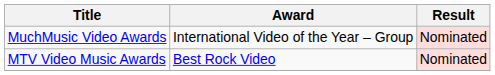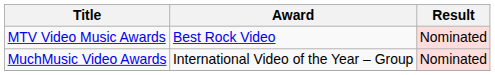rows swapped: MuchMusic Video Awards <-> MTV Video Music Awards
